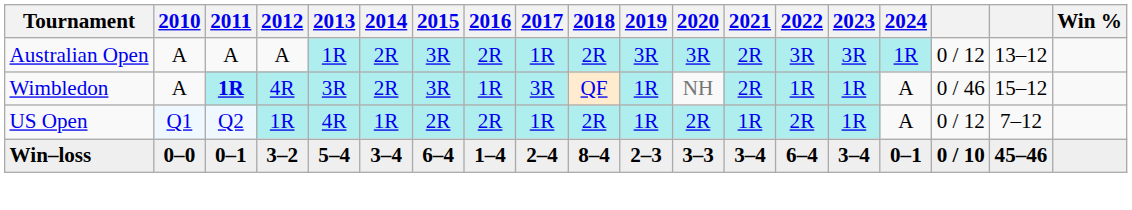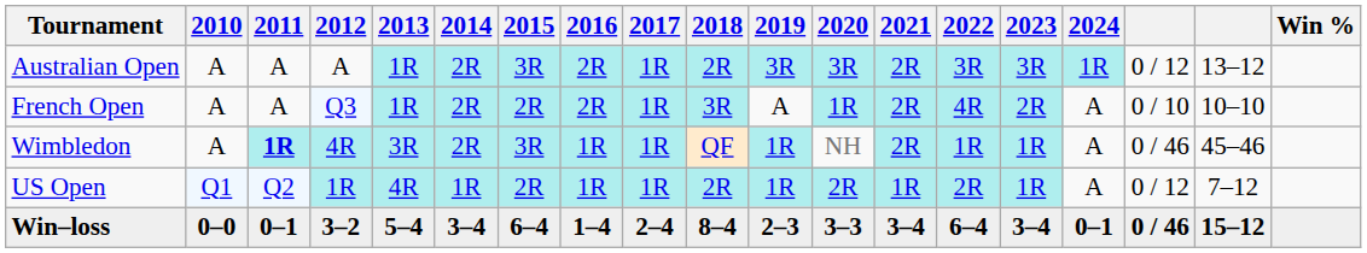+ row: French Open | A | A | Q3 | 1R | 2R | 2R | 2R | 1R | 3R | A | 1R | 2R | 4R | 2R | A | 0 / 10 | 10–10
Wimbledon | 2017: 3R -> 1R
Wimbledon | column 18: 15–12 -> 45–46
US Open | 2016: 2R -> 1R
Win–loss | column 17: 0 / 10 -> 0 / 46
Win–loss | column 18: 45–46 -> 15–12
